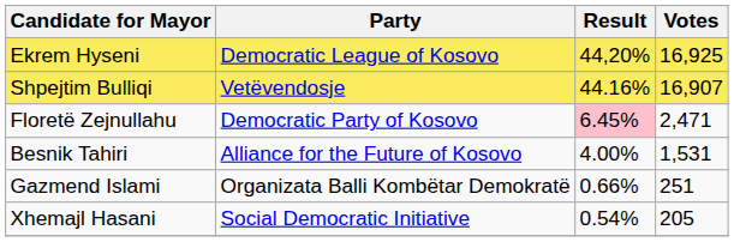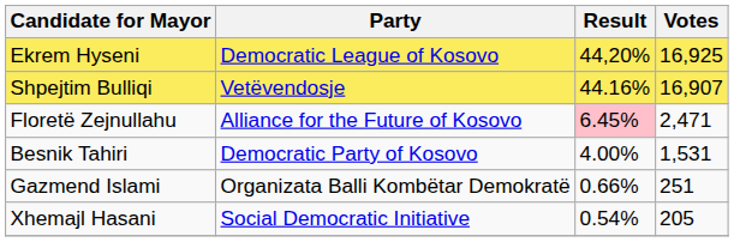Floretë Zejnullahu | Party: Democratic Party of Kosovo -> Alliance for the Future of Kosovo
Besnik Tahiri | Party: Alliance for the Future of Kosovo -> Democratic Party of Kosovo
